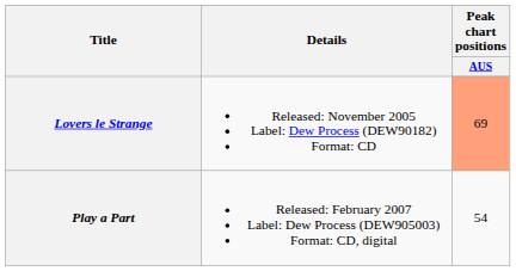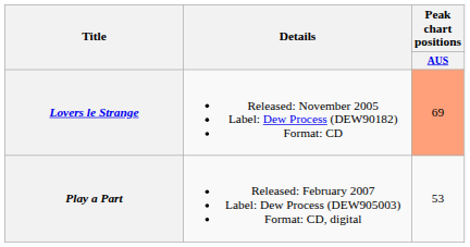Play a Part | Peak chart positions / AUS: 54 -> 53
